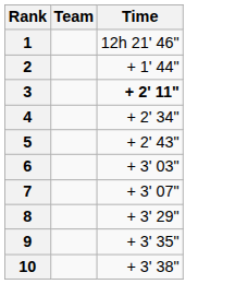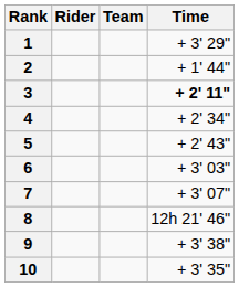+ column: Rider
1 | Time: 12h 21' 46" -> + 3' 29"
8 | Time: + 3' 29" -> 12h 21' 46"
9 | Time: + 3' 35" -> + 3' 38"
10 | Time: + 3' 38" -> + 3' 35"
